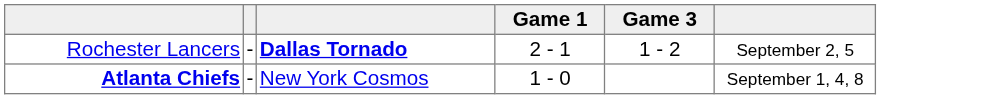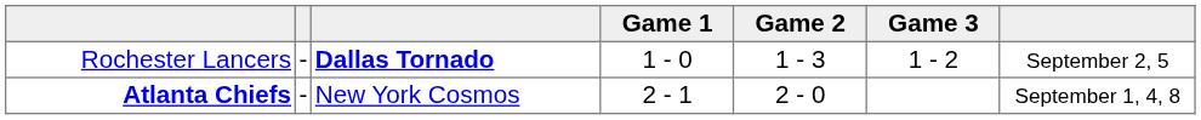+ column: Game 2 | 1 - 3 | 2 - 0
Rochester Lancers | Game 1: 2 - 1 -> 1 - 0
Atlanta Chiefs | Game 1: 1 - 0 -> 2 - 1
